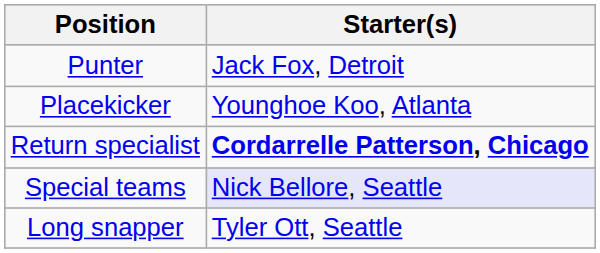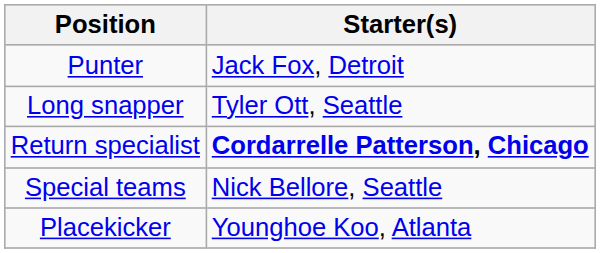rows swapped: Placekicker <-> Long snapper
Special teams | Starter(s): lavender background -> no background
